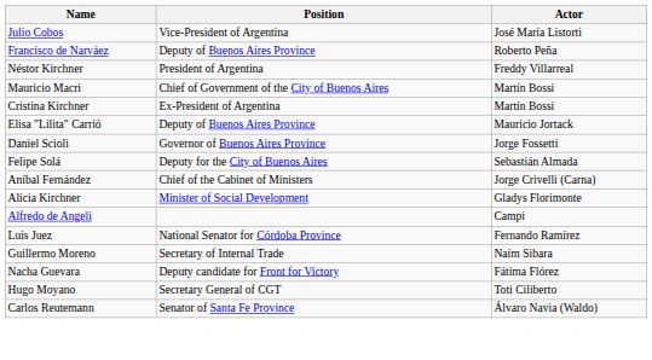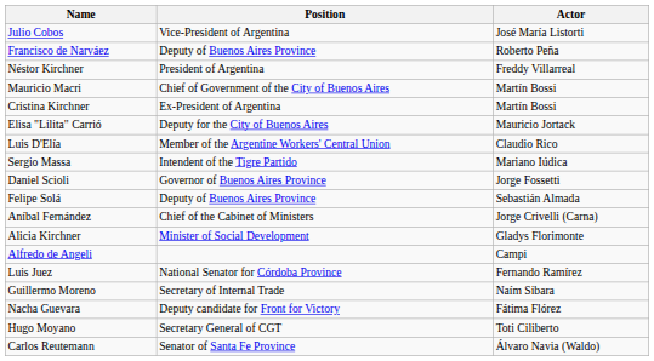Elisa "Lilita" Carrió | Position: Deputy of Buenos Aires Province -> Deputy for the City of Buenos Aires
+ row: Luis D'Elía | Member of the Argentine Workers' Central Union | Claudio Rico
+ row: Sergio Massa | Intendent of the Tigre Partido | Mariano Iúdica
Felipe Solá | Position: Deputy for the City of Buenos Aires -> Deputy of Buenos Aires Province
